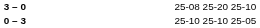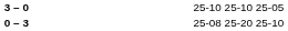3 – 0 | column 4: 25-08 25-20 25-10 -> 25-10 25-10 25-05
0 – 3 | column 4: 25-10 25-10 25-05 -> 25-08 25-20 25-10
